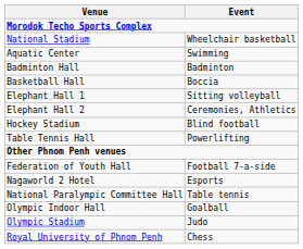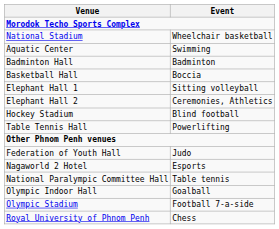Federation of Youth Hall | Event: Football 7-a-side -> Judo
Olympic Stadium | Event: Judo -> Football 7-a-side
